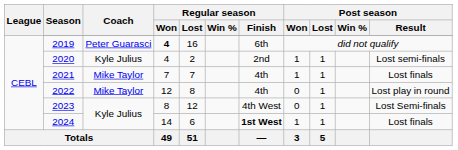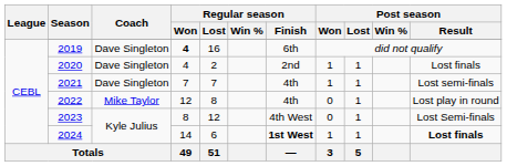2019 | Coach: Peter Guarasci -> Dave Singleton
2020 | Coach: Kyle Julius -> Dave Singleton
2020 | Post season / Result: Lost semi-finals -> Lost finals
2021 | Coach: Mike Taylor -> Dave Singleton
2021 | Post season / Result: Lost finals -> Lost semi-finals
2024 | Post season / Result: normal -> bold
